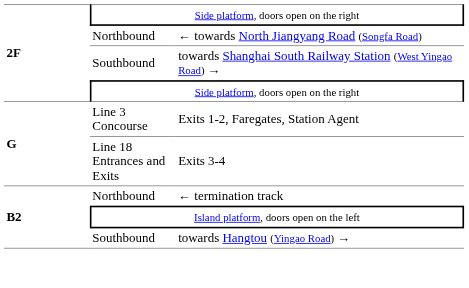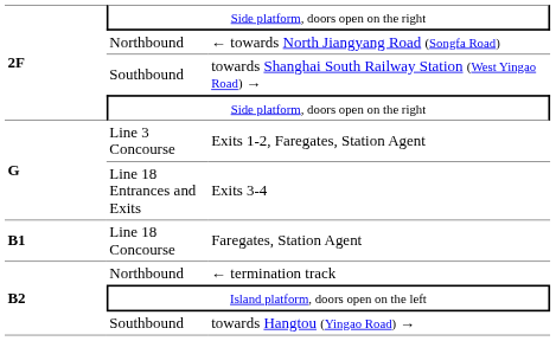+ row: B1 | Line 18 Concourse | Faregates, Station Agent
